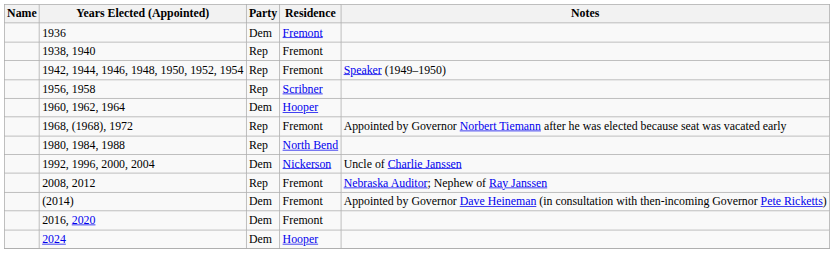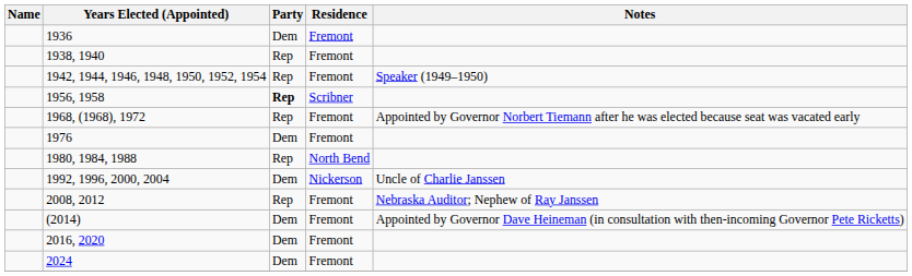1956, 1958 | Party: normal -> bold
- row: 1960, 1962, 1964 | Dem | Hooper
+ row: 1976 | Dem | Fremont
2024 | Residence: Hooper -> Fremont
